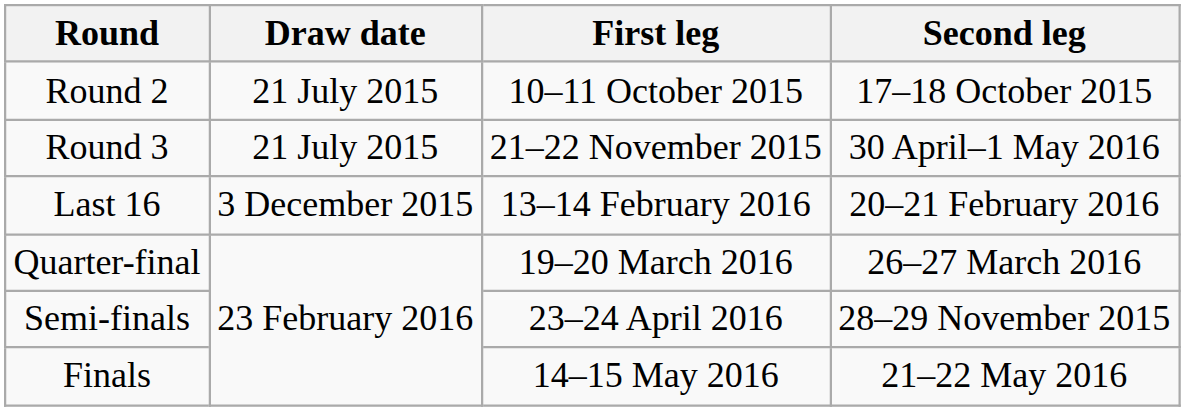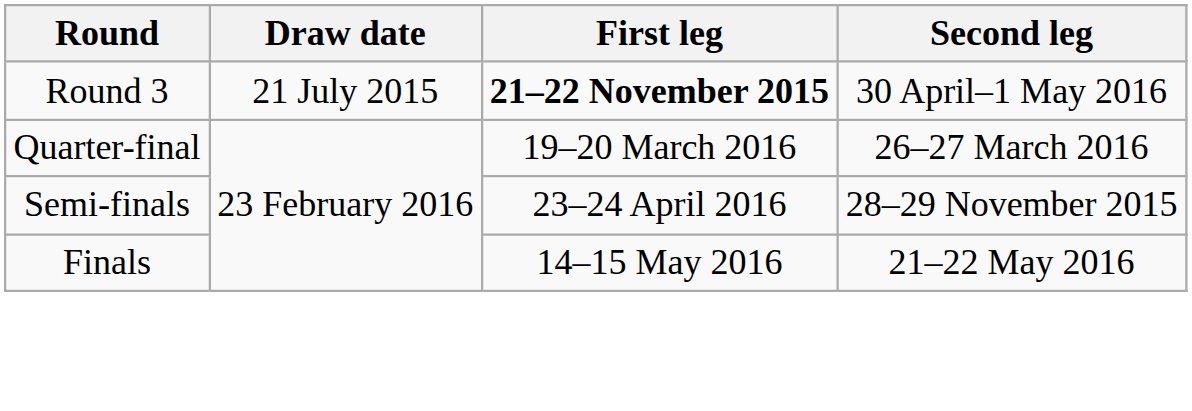- row: Round 2 | 21 July 2015 | 10–11 October 2015 | 17–18 October 2015
Round 3 | First leg: normal -> bold
- row: Last 16 | 3 December 2015 | 13–14 February 2016 | 20–21 February 2016
